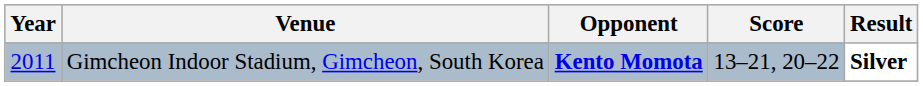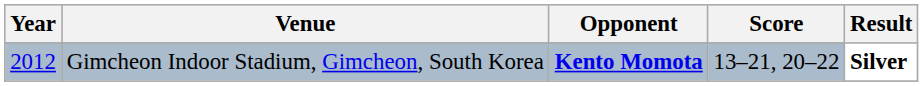Gimcheon Indoor Stadium, Gimcheon, South Korea | Year: 2011 -> 2012
